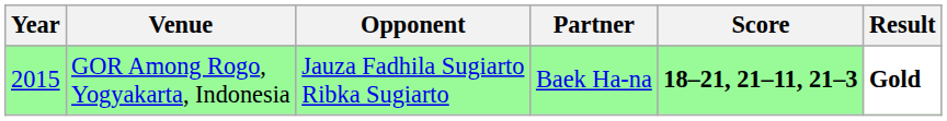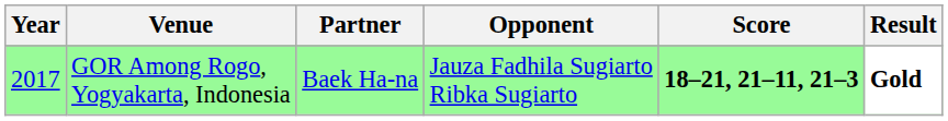columns swapped: Partner <-> Opponent
GOR Among Rogo, Yogyakarta, Indonesia | Year: 2015 -> 2017
